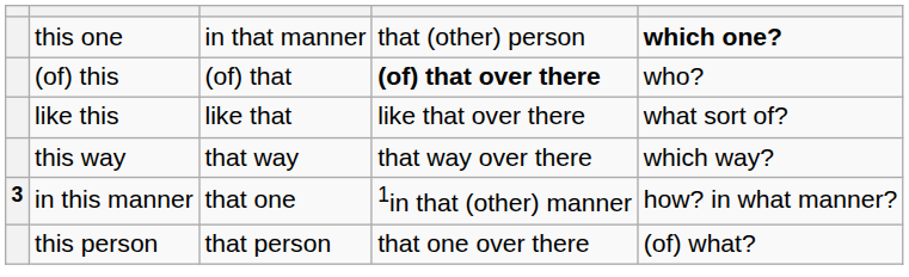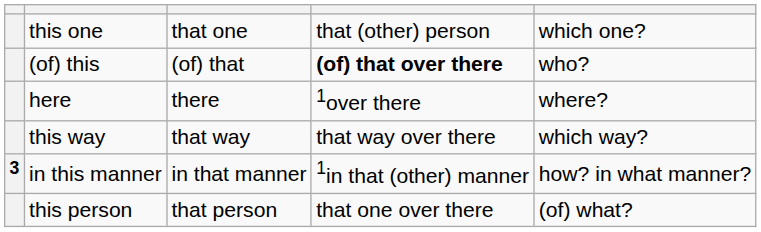this one | column 3: in that manner -> that one
this one | column 5: bold -> normal
- row: like this | like that | like that over there | what sort of?
+ row: here | there | 1over there | where?
in this manner | column 3: that one -> in that manner
